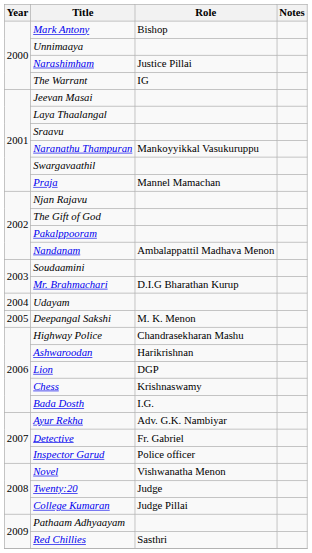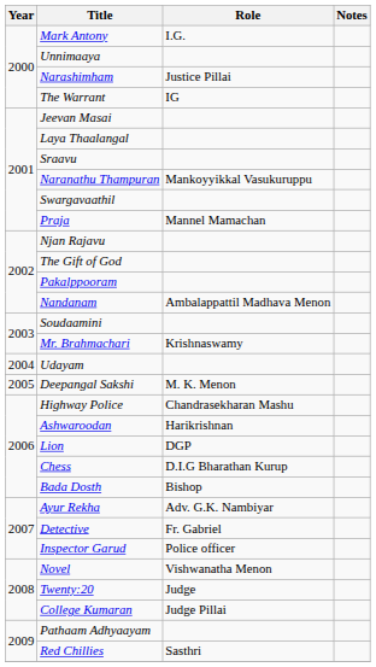Mark Antony | Role: Bishop -> I.G.
Mr. Brahmachari | Role: D.I.G Bharathan Kurup -> Krishnaswamy
Chess | Role: Krishnaswamy -> D.I.G Bharathan Kurup
Bada Dosth | Role: I.G. -> Bishop
